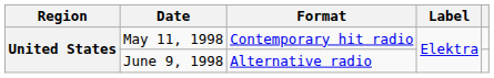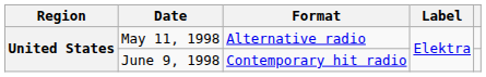May 11, 1998 | Format: Contemporary hit radio -> Alternative radio
June 9, 1998 | Format: Alternative radio -> Contemporary hit radio
